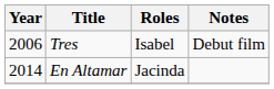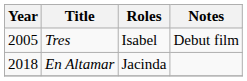Tres | Year: 2006 -> 2005
En Altamar | Year: 2014 -> 2018
